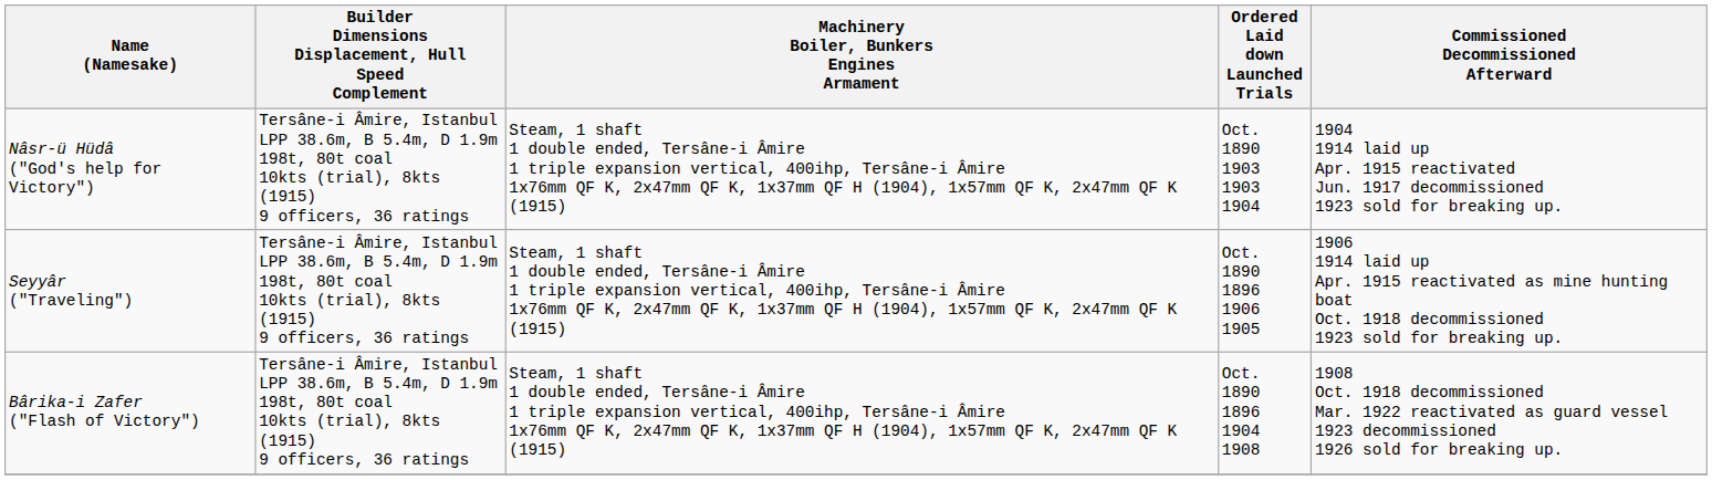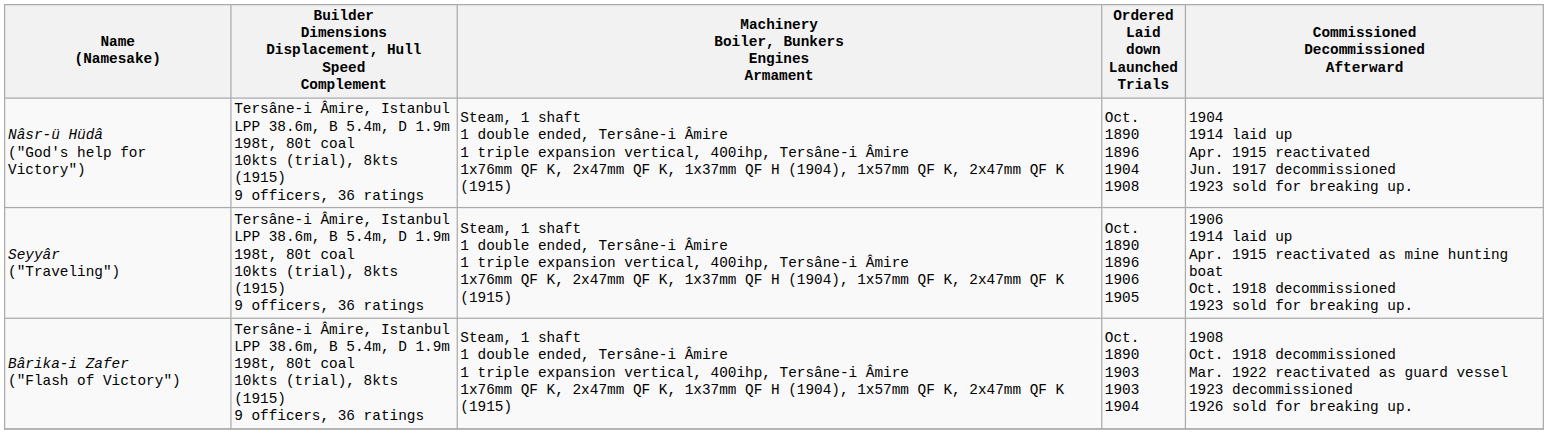Nâsr-ü Hüdâ ("God's help for Victory") | Ordered Laid down Launched Trials: Oct. 1890 1903 1903 1904 -> Oct. 1890 1896 1904 1908
Bârika-i Zafer ("Flash of Victory") | Ordered Laid down Launched Trials: Oct. 1890 1896 1904 1908 -> Oct. 1890 1903 1903 1904
